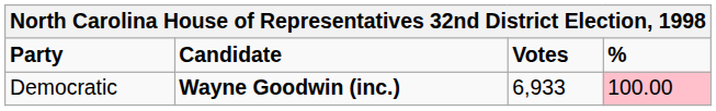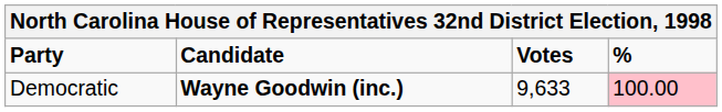Democratic | Votes: 6,933 -> 9,633
